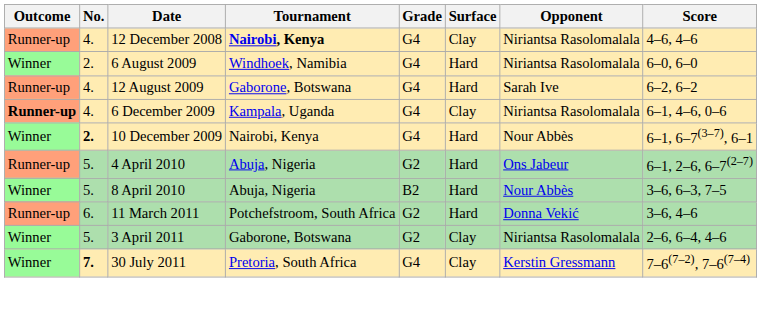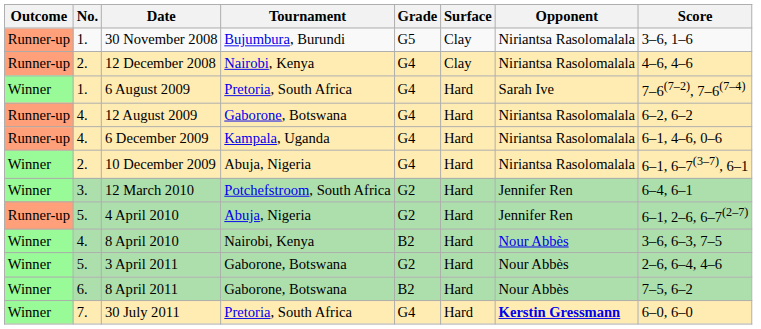+ row: Runner-up | 1. | 30 November 2008 | Bujumbura, Burundi | G5 | Clay | Niriantsa Rasolomalala | 3–6, 1–6
12 December 2008 | No.: 4. -> 2.
12 December 2008 | Tournament: bold -> normal
6 August 2009 | No.: 2. -> 1.
6 August 2009 | Tournament: Windhoek, Namibia -> Pretoria, South Africa
6 August 2009 | Opponent: Niriantsa Rasolomalala -> Sarah Ive
6 August 2009 | Score: 6–0, 6–0 -> 7–6(7–2), 7–6(7–4)
12 August 2009 | Opponent: Sarah Ive -> Niriantsa Rasolomalala
6 December 2009 | Outcome: bold -> normal
6 December 2009 | Surface: Clay -> Hard
10 December 2009 | No.: bold -> normal
10 December 2009 | Tournament: Nairobi, Kenya -> Abuja, Nigeria
10 December 2009 | Opponent: Nour Abbès -> Niriantsa Rasolomalala
+ row: Winner | 3. | 12 March 2010 | Potchefstroom, South Africa | G2 | Hard | Jennifer Ren | 6–4, 6–1
4 April 2010 | Opponent: Ons Jabeur -> Jennifer Ren
8 April 2010 | No.: 5. -> 4.
8 April 2010 | Tournament: Abuja, Nigeria -> Nairobi, Kenya
- row: Runner-up | 6. | 11 March 2011 | Potchefstroom, South Africa | G2 | Hard | Donna Vekić | 3–6, 4–6
3 April 2011 | Surface: Clay -> Hard
3 April 2011 | Opponent: Niriantsa Rasolomalala -> Nour Abbès
+ row: Winner | 6. | 8 April 2011 | Gaborone, Botswana | B2 | Hard | Nour Abbès | 7–5, 6–2
30 July 2011 | No.: bold -> normal
30 July 2011 | Surface: Clay -> Hard
30 July 2011 | Opponent: normal -> bold
30 July 2011 | Score: 7–6(7–2), 7–6(7–4) -> 6–0, 6–0
